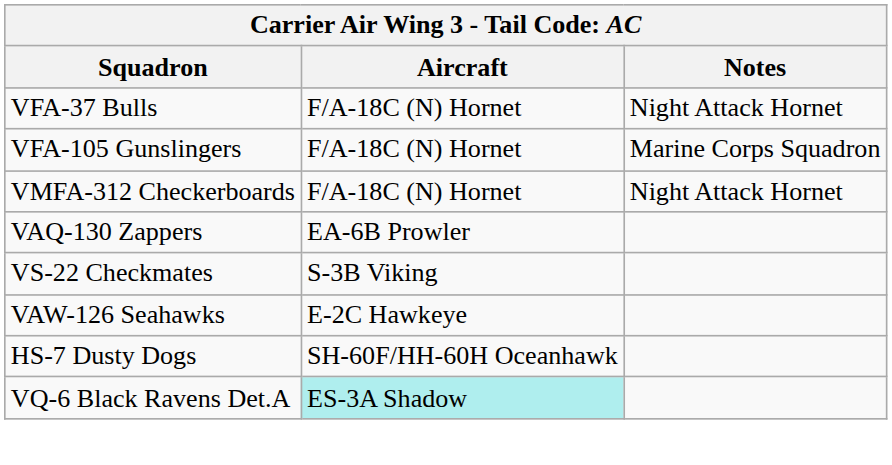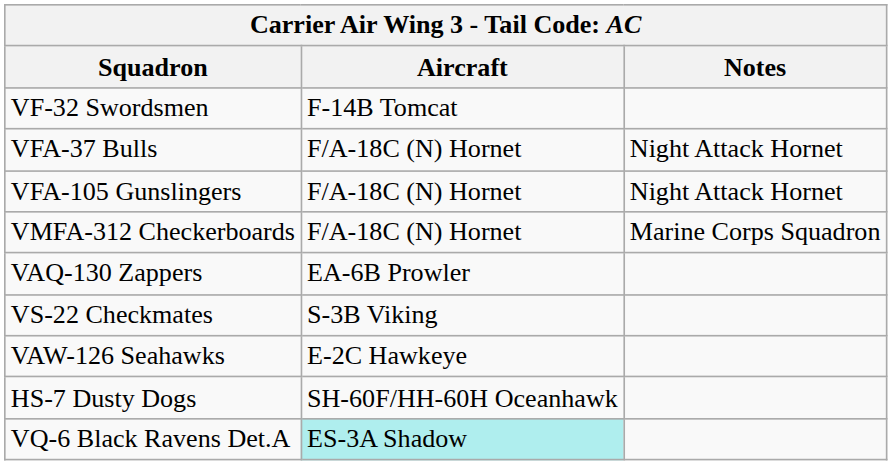+ row: VF-32 Swordsmen | F-14B Tomcat
VFA-105 Gunslingers | Notes: Marine Corps Squadron -> Night Attack Hornet
VMFA-312 Checkerboards | Notes: Night Attack Hornet -> Marine Corps Squadron
